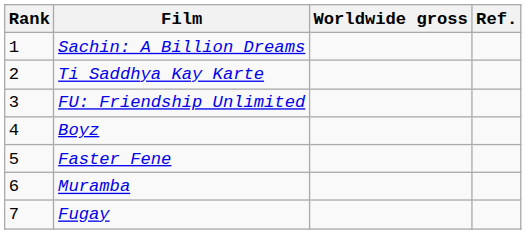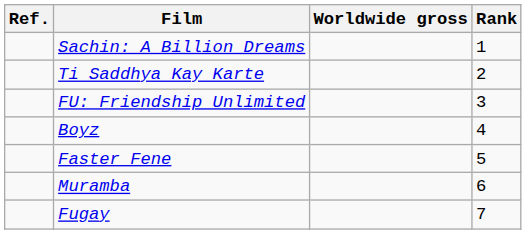columns swapped: Rank <-> Ref.
